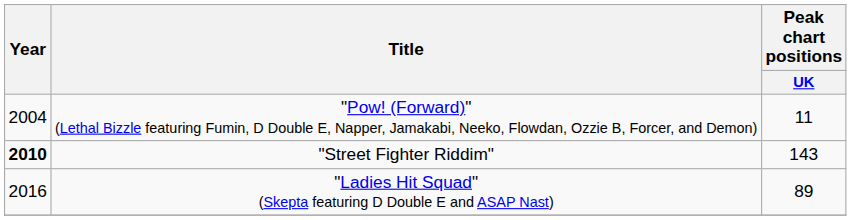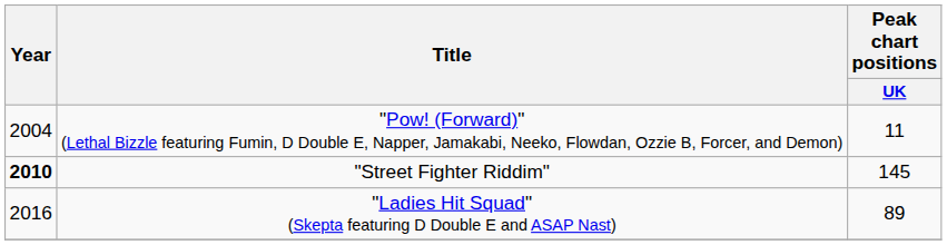"Street Fighter Riddim" | Peak chart positions / UK: 143 -> 145
